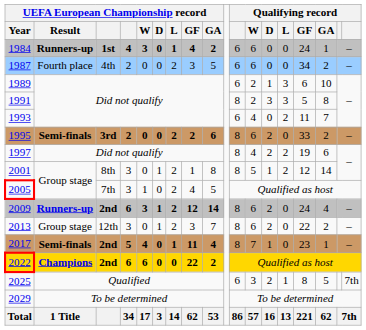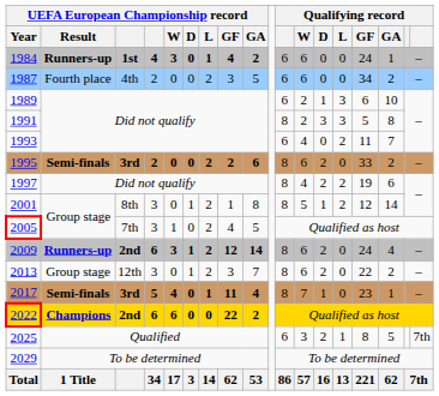2017 | column 3: 2nd -> 3rd
